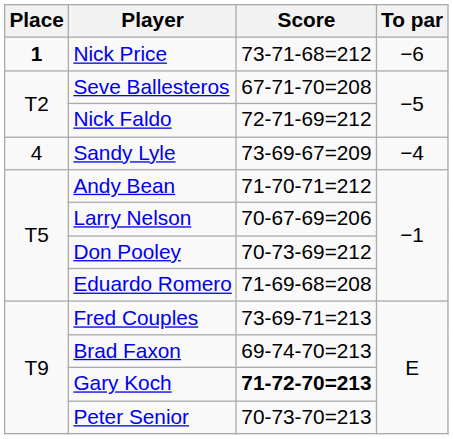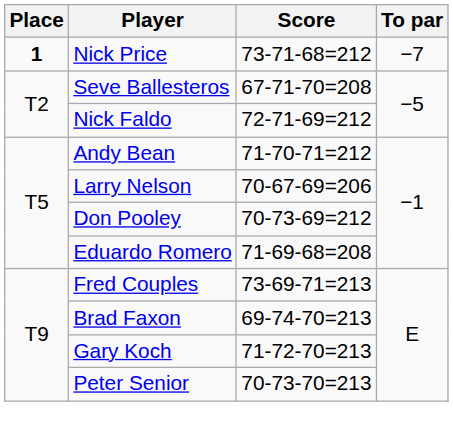Nick Price | To par: −6 -> −7
- row: 4 | Sandy Lyle | 73-69-67=209 | −4
Gary Koch | Score: bold -> normal
